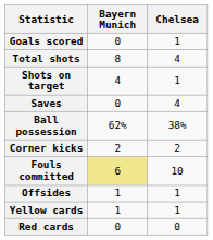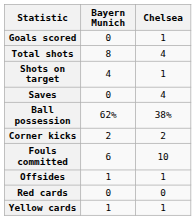Fouls committed | Bayern Munich: khaki background -> no background
rows swapped: Yellow cards <-> Red cards
